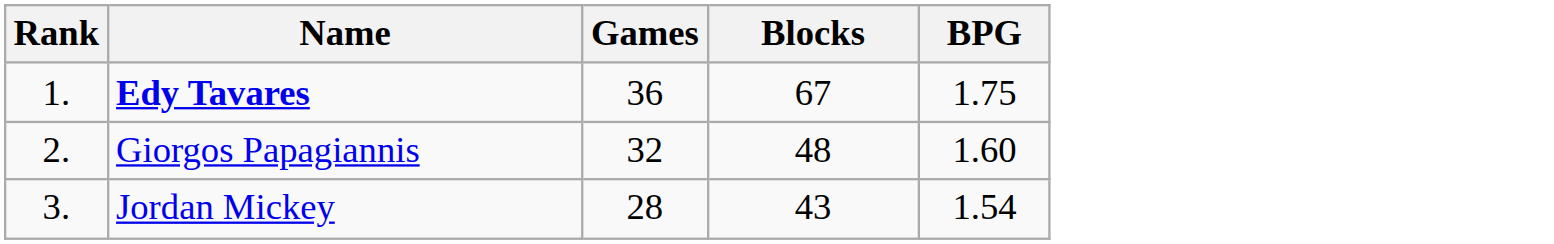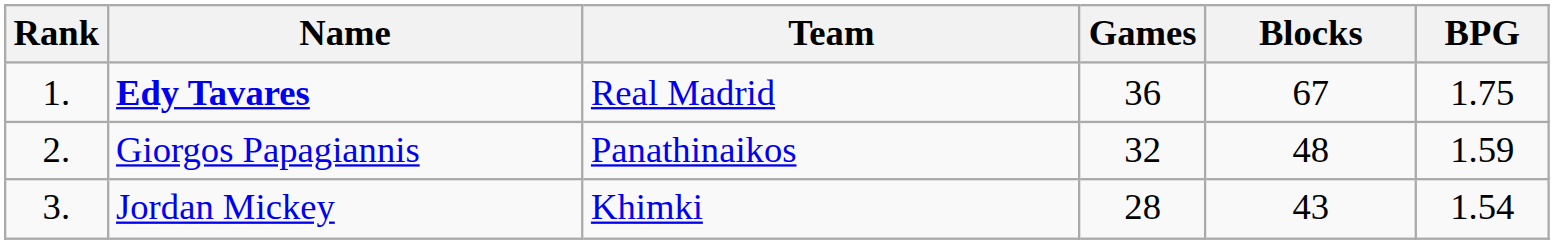+ column: Team | Real Madrid | Panathinaikos | Khimki
Giorgos Papagiannis | BPG: 1.60 -> 1.59
